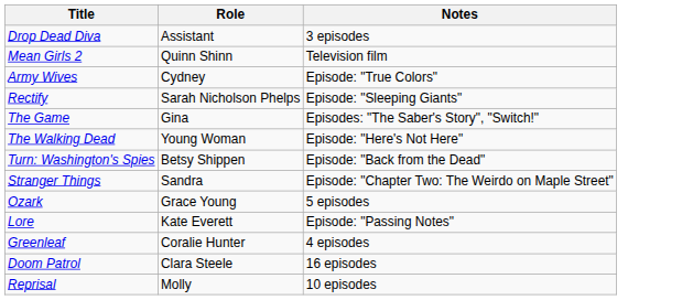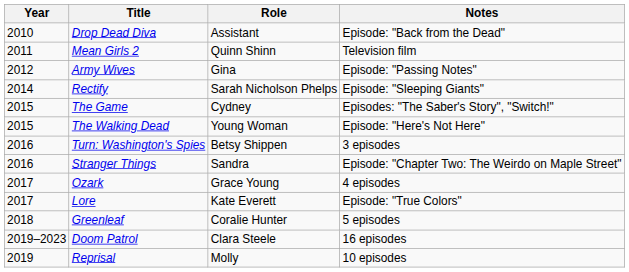+ column: Year | 2010 | 2011 | 2012 | 2014 | 2015 | 2015 | 2016 | 2016 | 2017 | 2017 | 2018 | 2019–2023 | 2019
Drop Dead Diva | Notes: 3 episodes -> Episode: "Back from the Dead"
Army Wives | Role: Cydney -> Gina
Army Wives | Notes: Episode: "True Colors" -> Episode: "Passing Notes"
The Game | Role: Gina -> Cydney
Turn: Washington's Spies | Notes: Episode: "Back from the Dead" -> 3 episodes
Ozark | Notes: 5 episodes -> 4 episodes
Lore | Notes: Episode: "Passing Notes" -> Episode: "True Colors"
Greenleaf | Notes: 4 episodes -> 5 episodes
